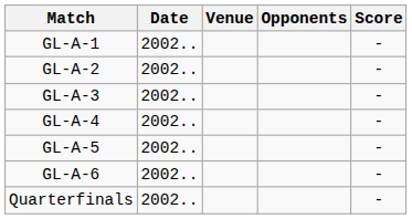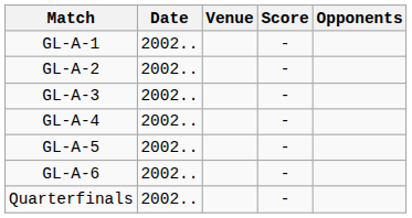columns swapped: Opponents <-> Score
